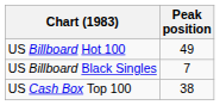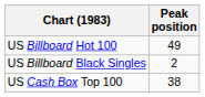US Billboard Black Singles | Peak position: 7 -> 2
